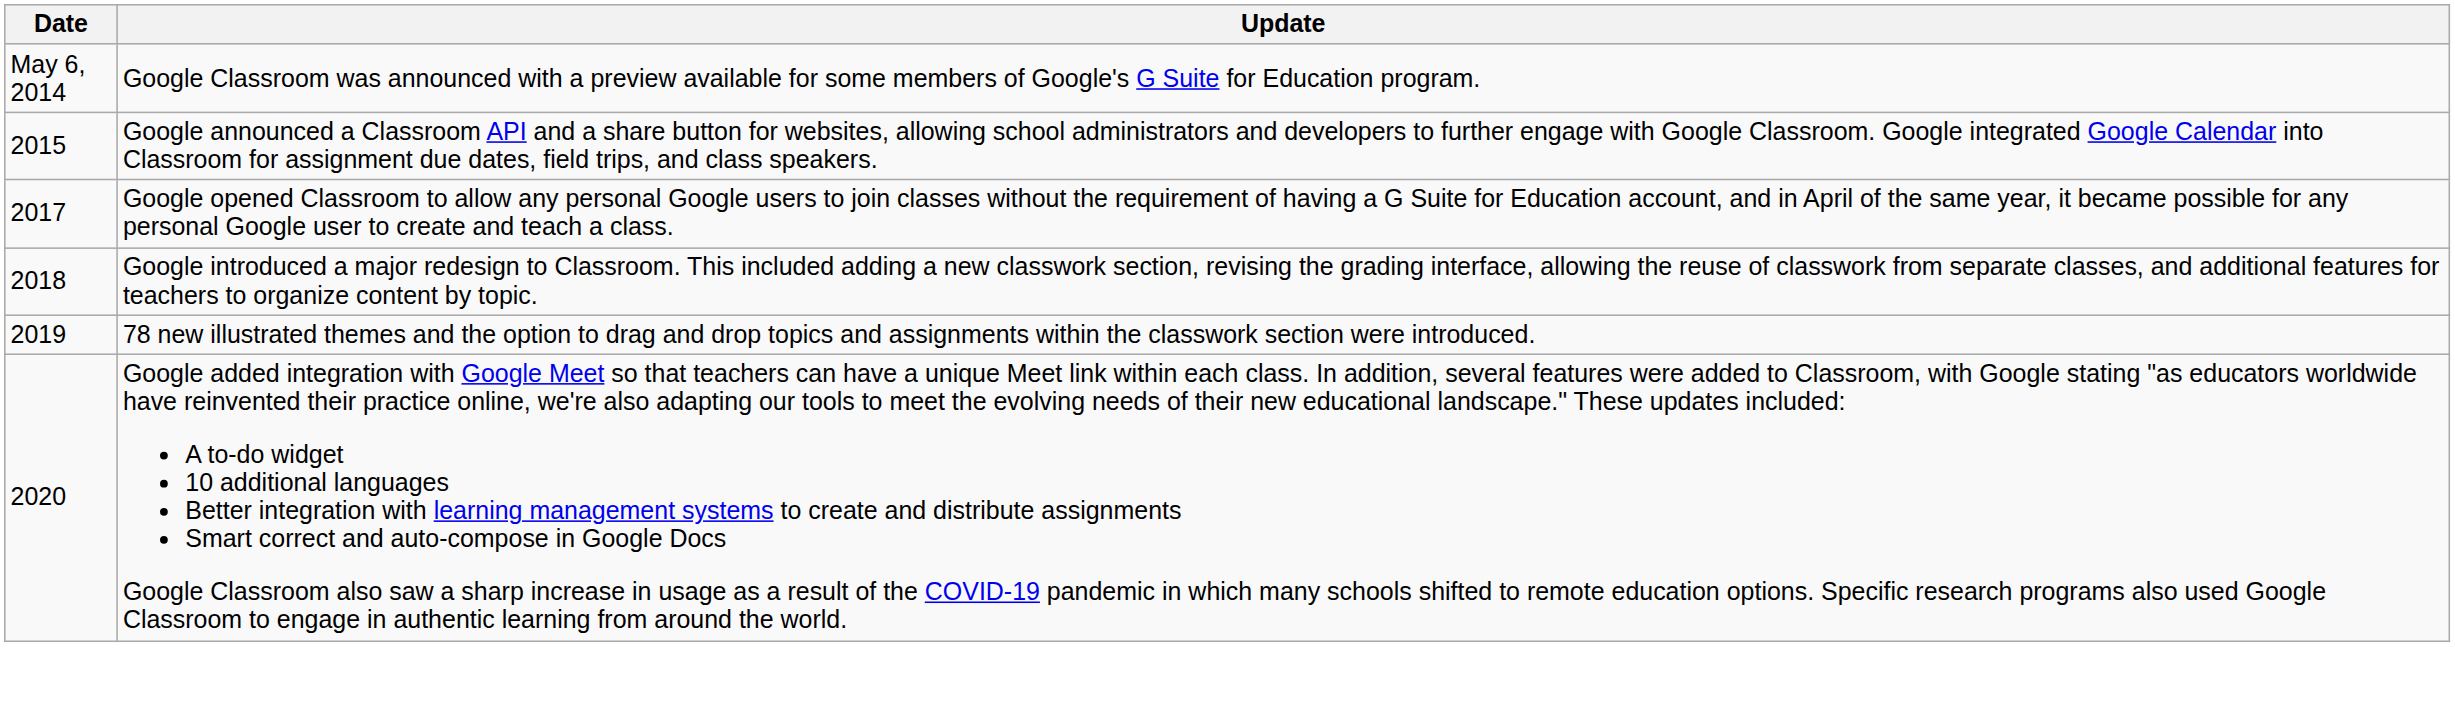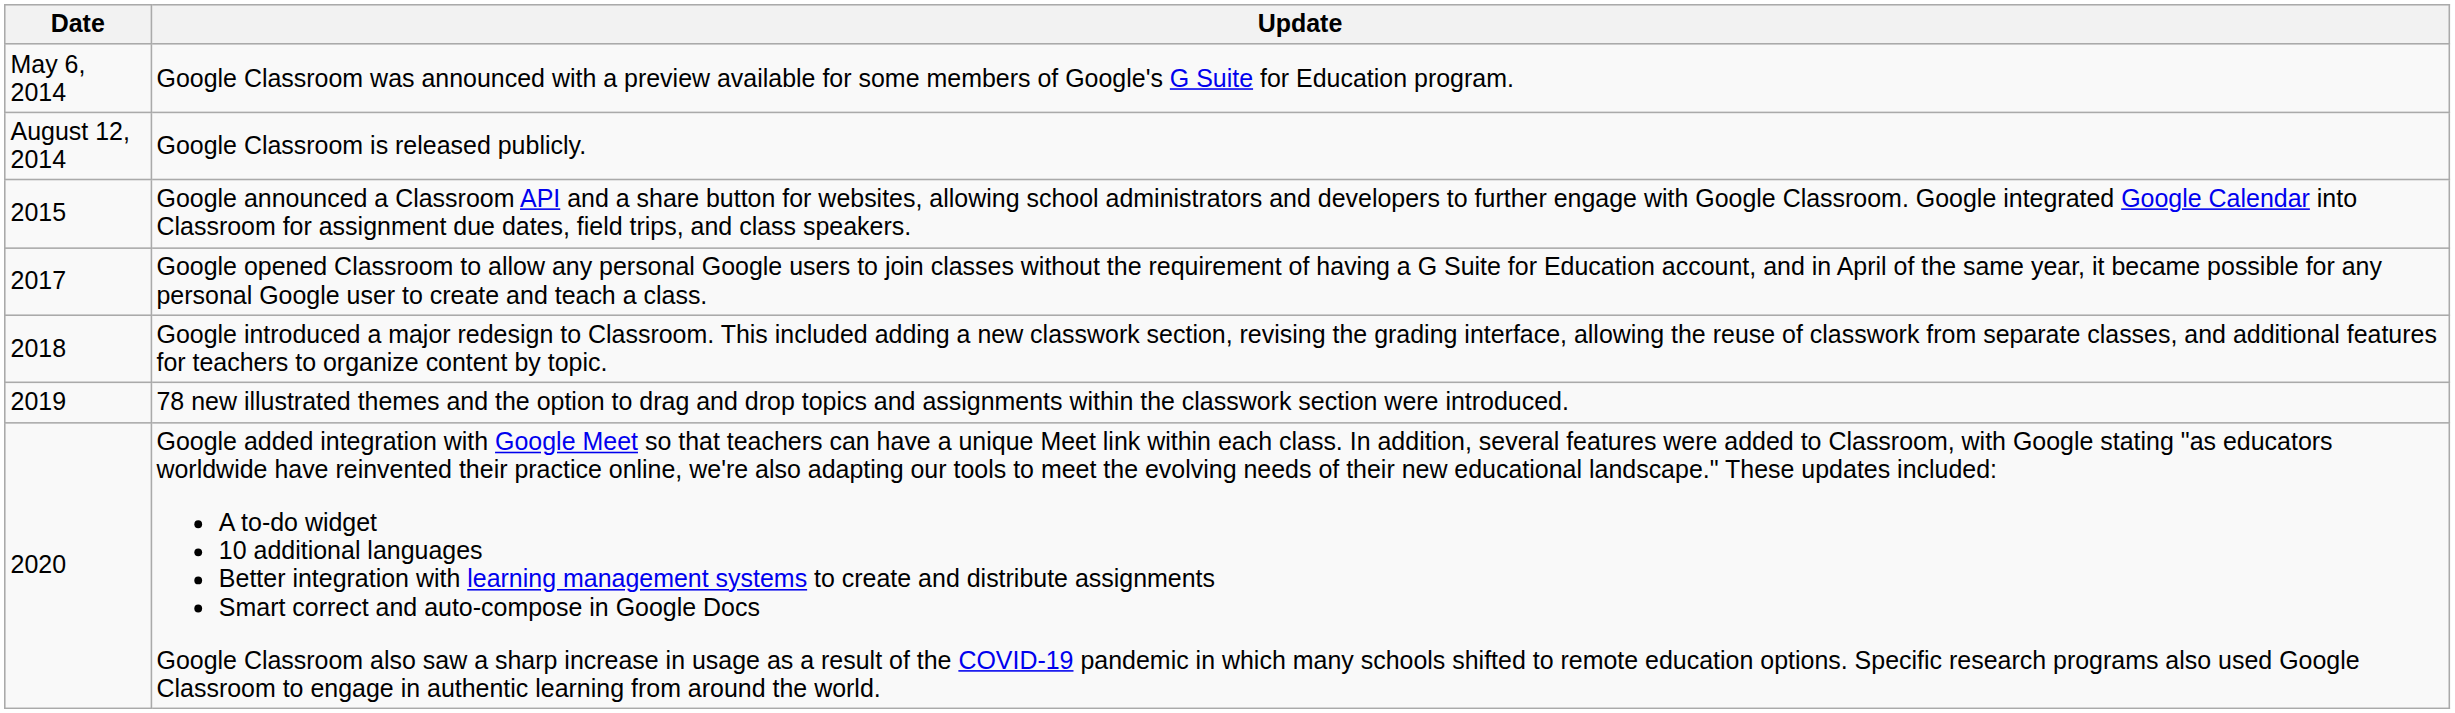+ row: August 12, 2014 | Google Classroom is released publicly.
